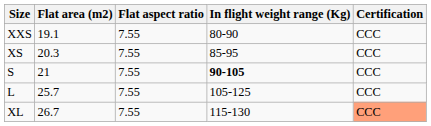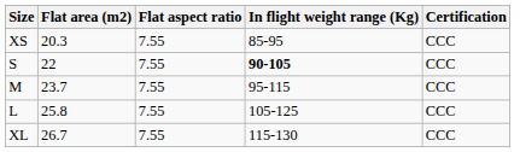- row: XXS | 19.1 | 7.55 | 80-90 | CCC
S | Flat area (m2): 21 -> 22
+ row: M | 23.7 | 7.55 | 95-115 | CCC
L | Flat area (m2): 25.7 -> 25.8
XL | Certification: lightsalmon background -> no background
